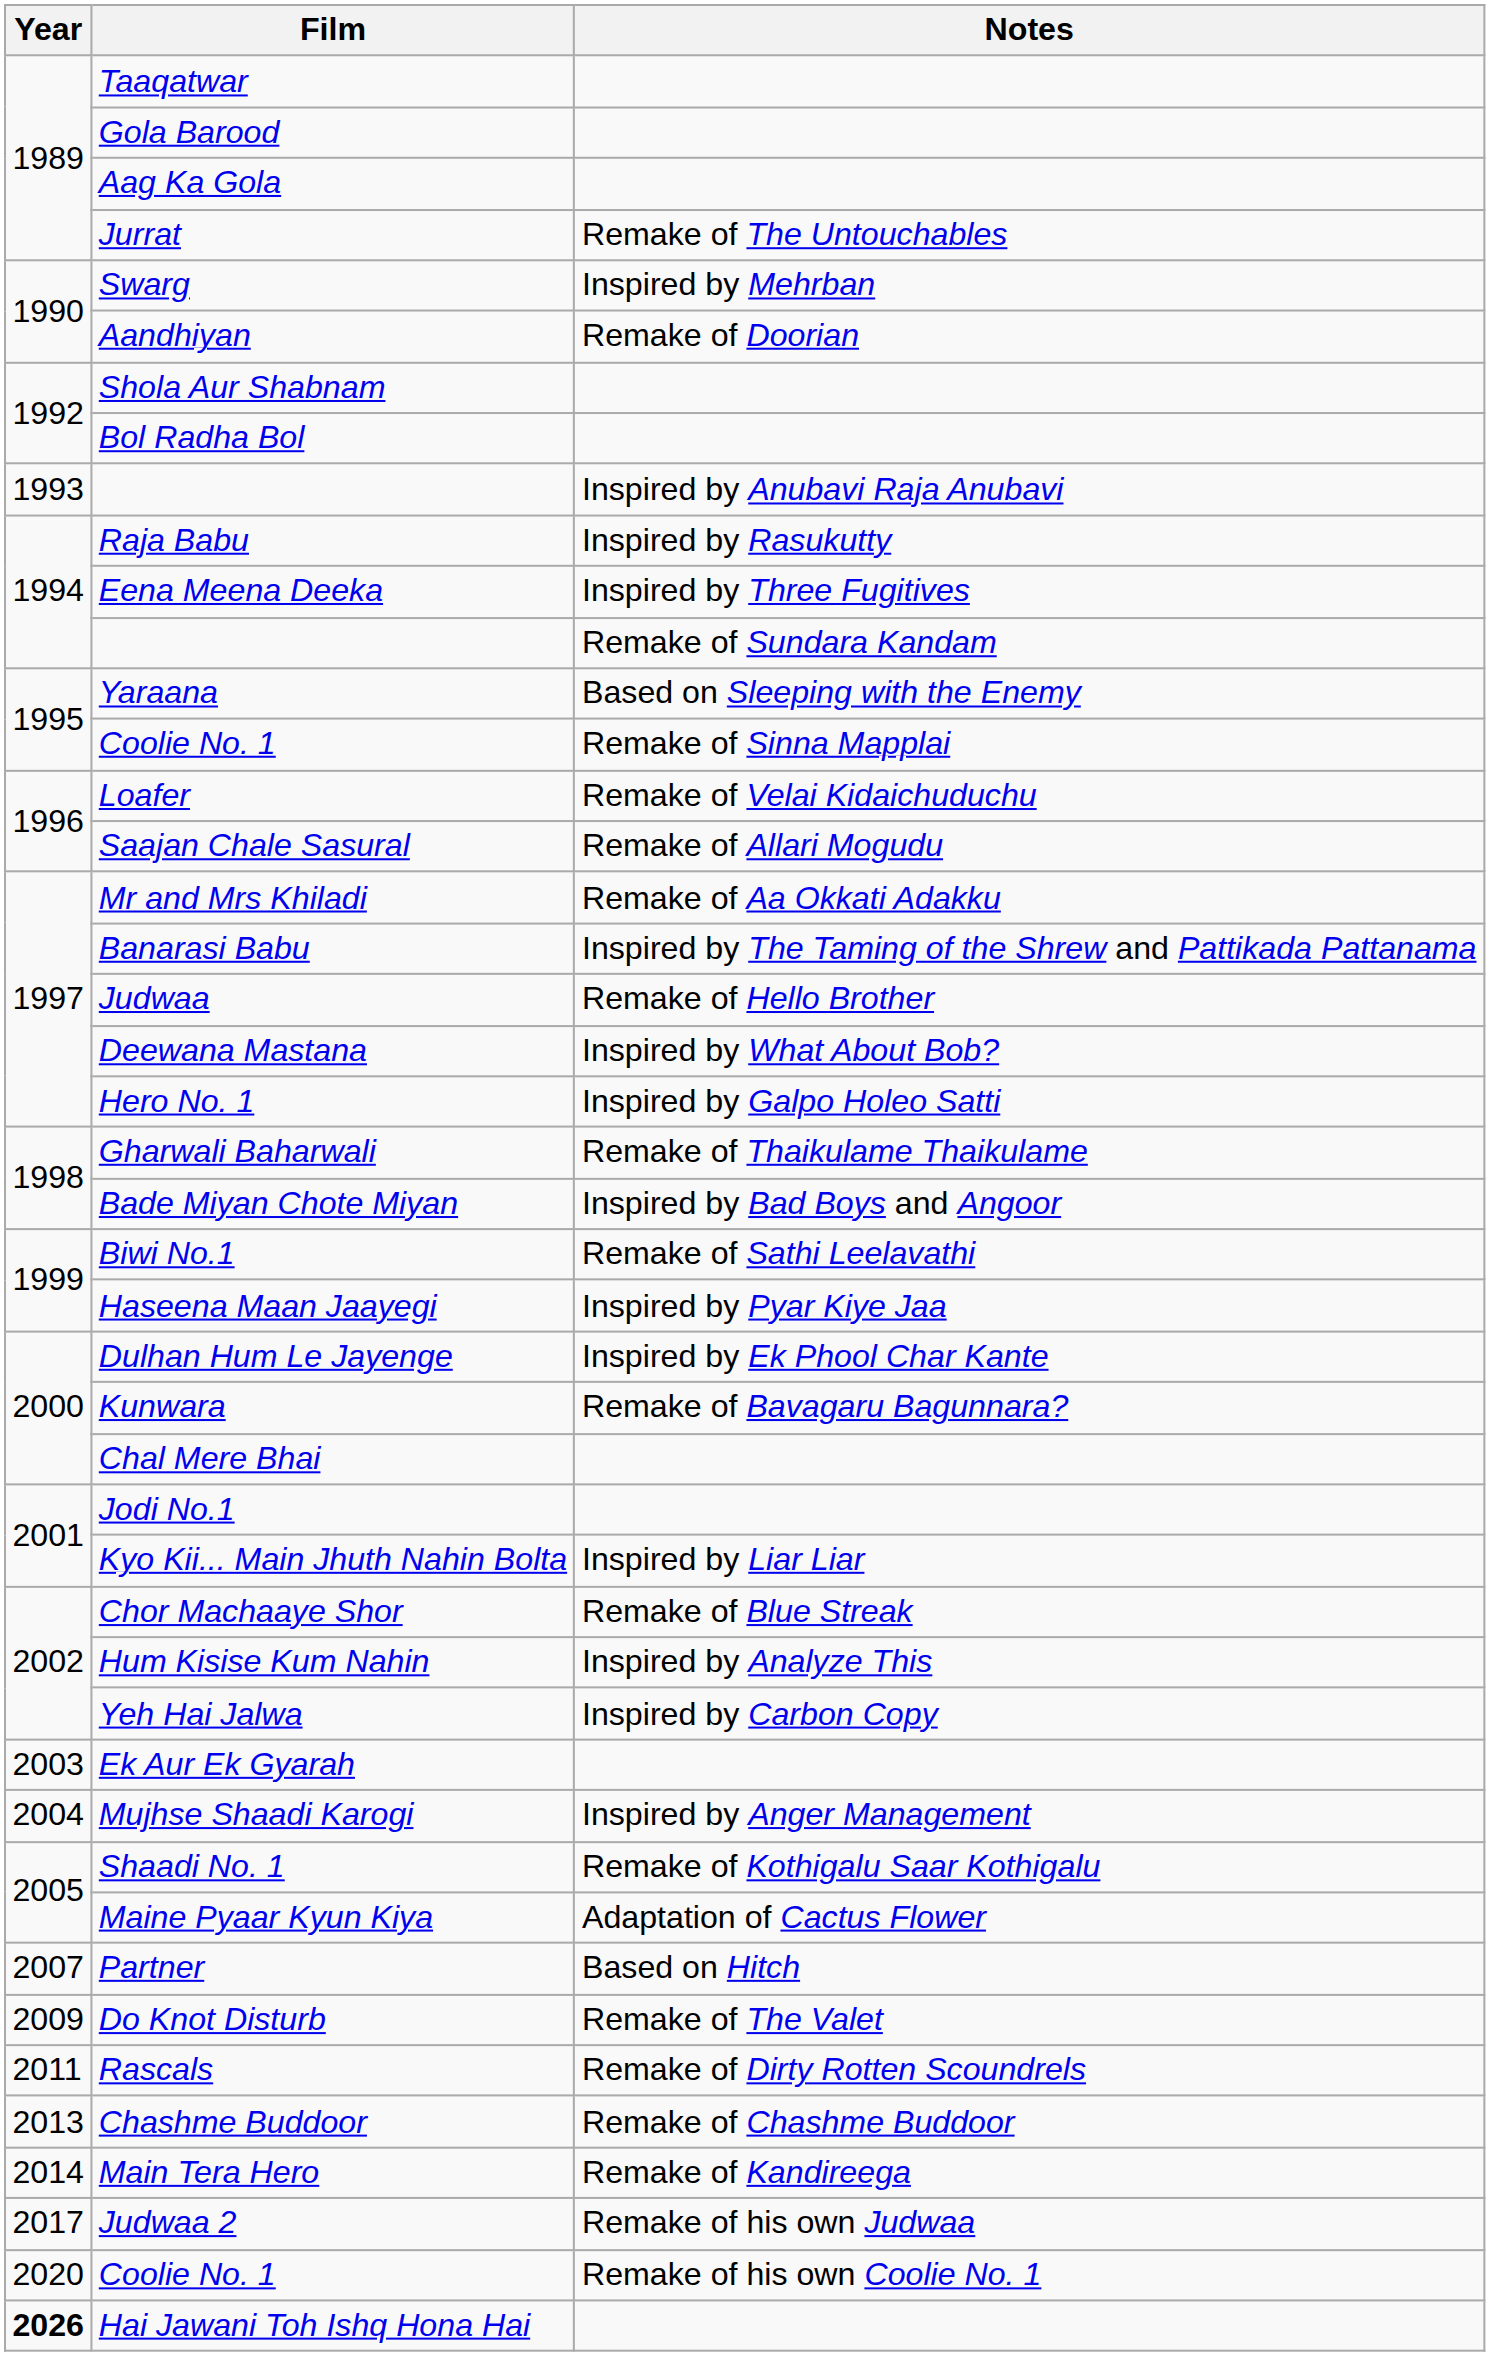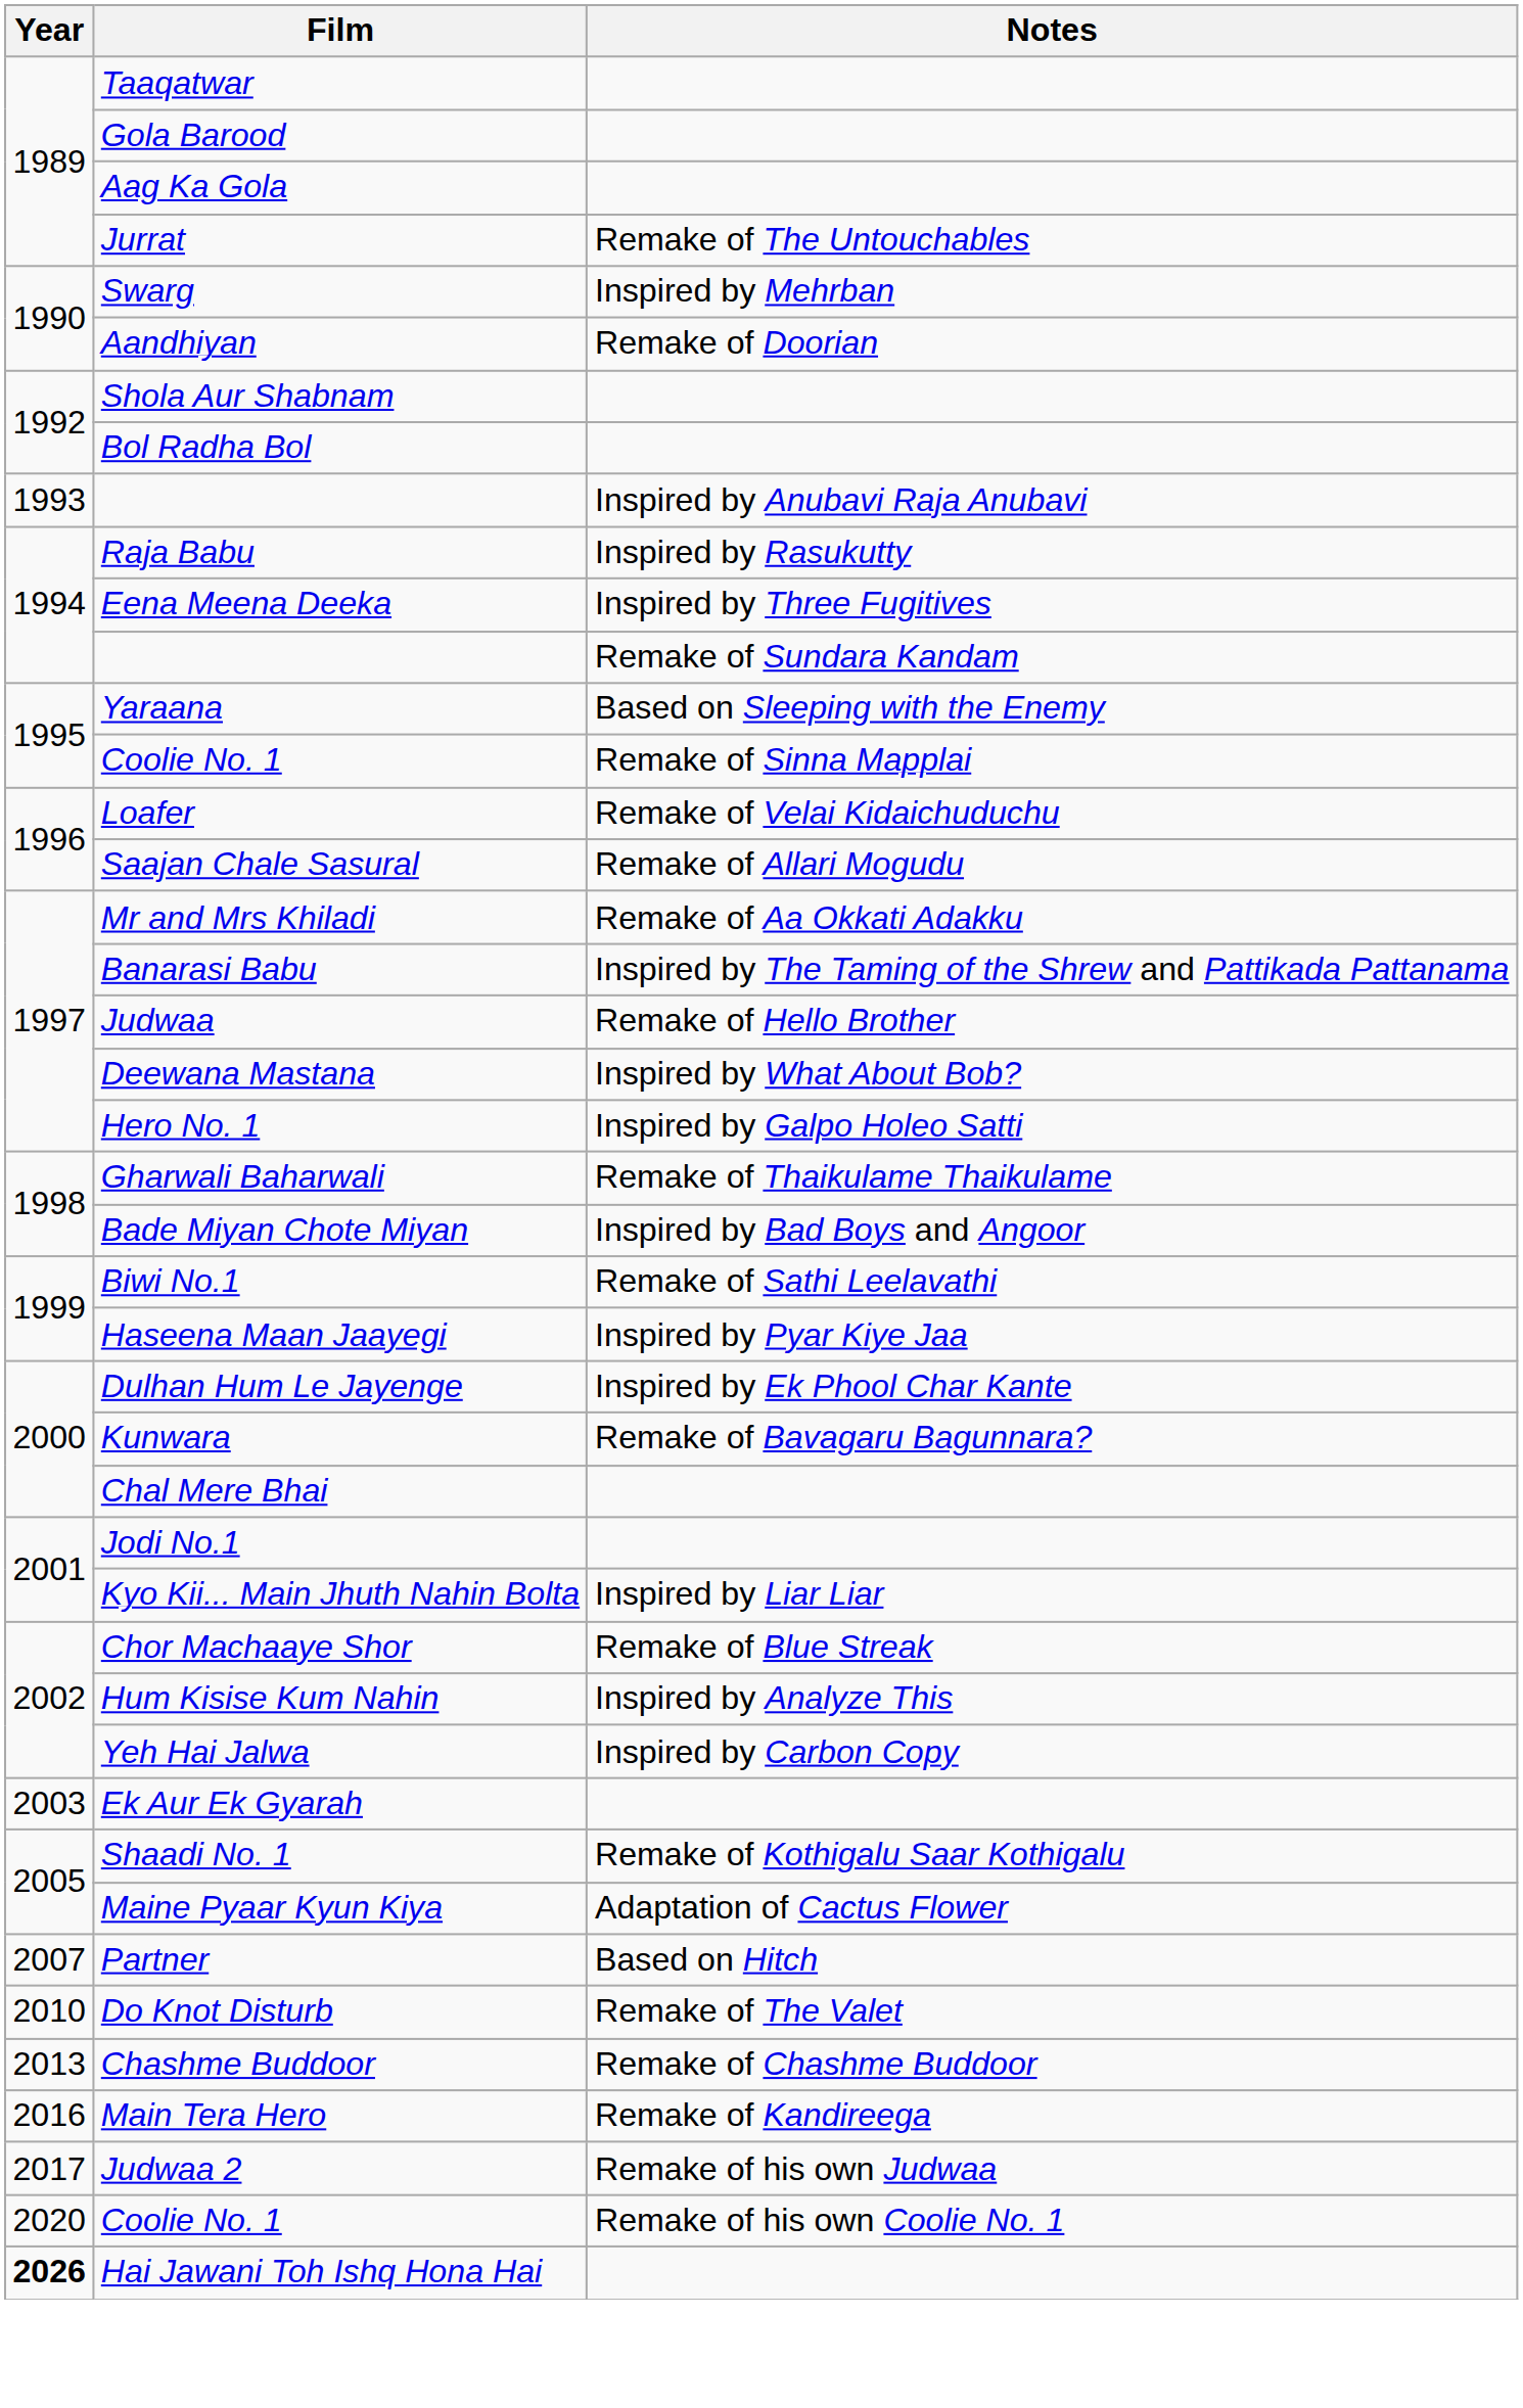- row: 2004 | Mujhse Shaadi Karogi | Inspired by Anger Management
Do Knot Disturb | Year: 2009 -> 2010
- row: 2011 | Rascals | Remake of Dirty Rotten Scoundrels
Main Tera Hero | Year: 2014 -> 2016
